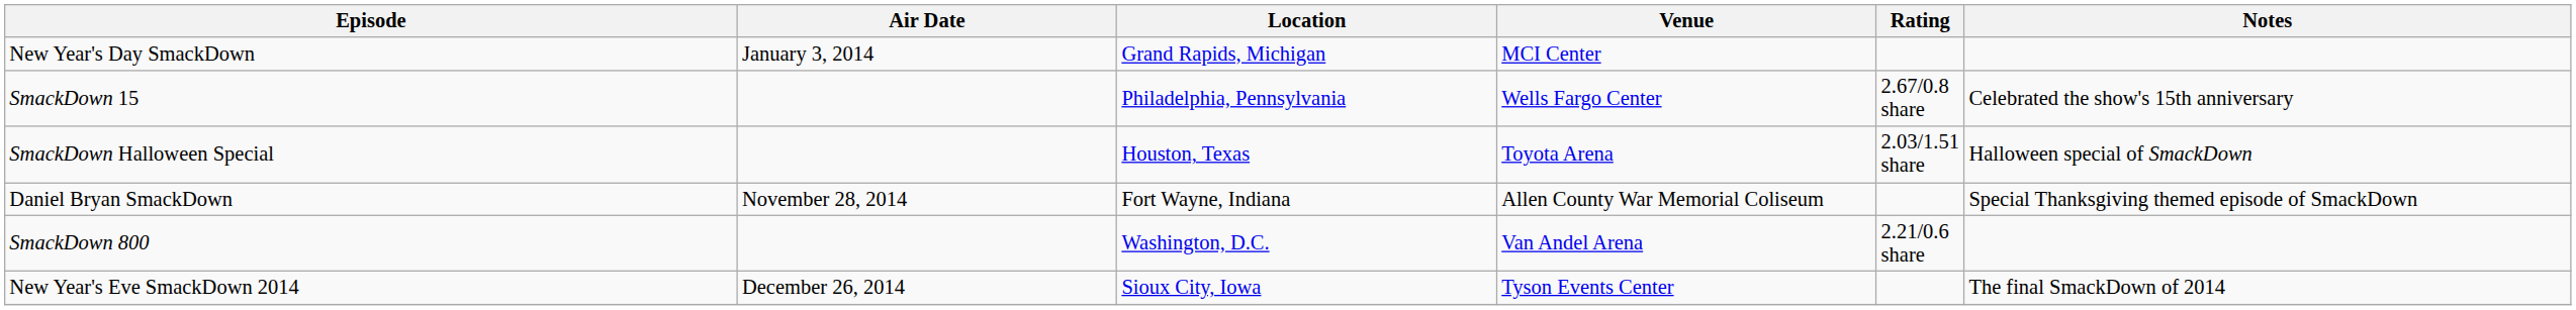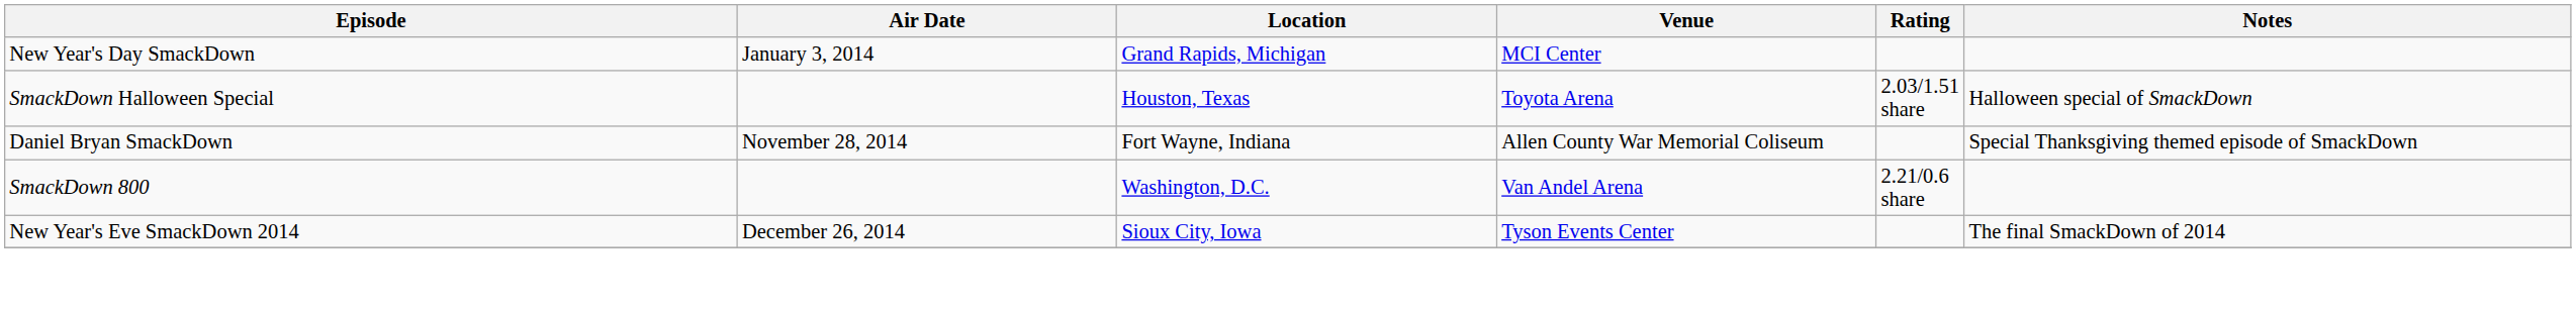- row: SmackDown 15 | Philadelphia, Pennsylvania | Wells Fargo Center | 2.67/0.8 share | Celebrated the show's 15th anniversary
